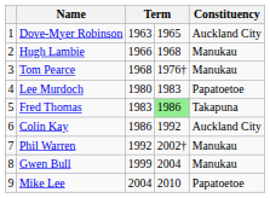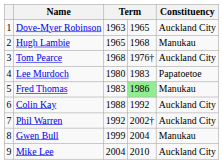Hugh Lambie | column 3: 1966 -> 1965
Tom Pearce | Constituency: Manukau -> Auckland City
Fred Thomas | Constituency: Takapuna -> Manukau
Colin Kay | column 3: 1986 -> 1988
Phil Warren | Constituency: Manukau -> Auckland City
Mike Lee | Constituency: Papatoetoe -> Auckland City
